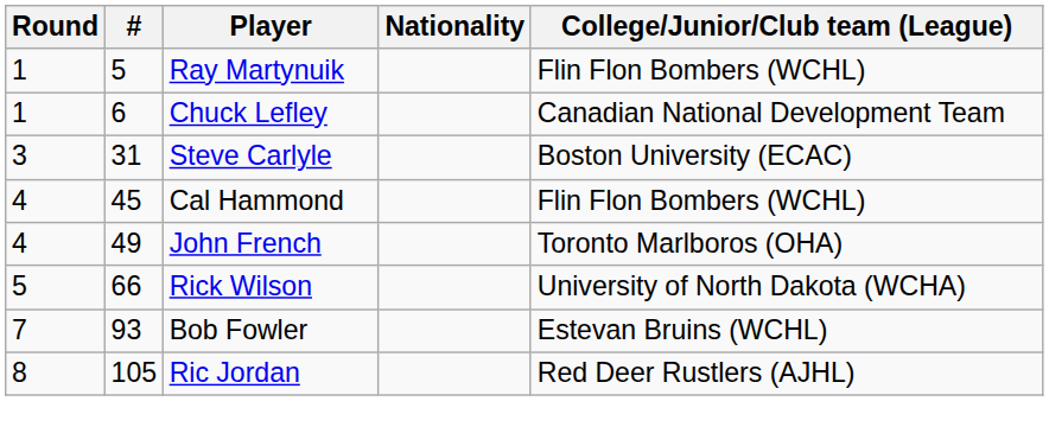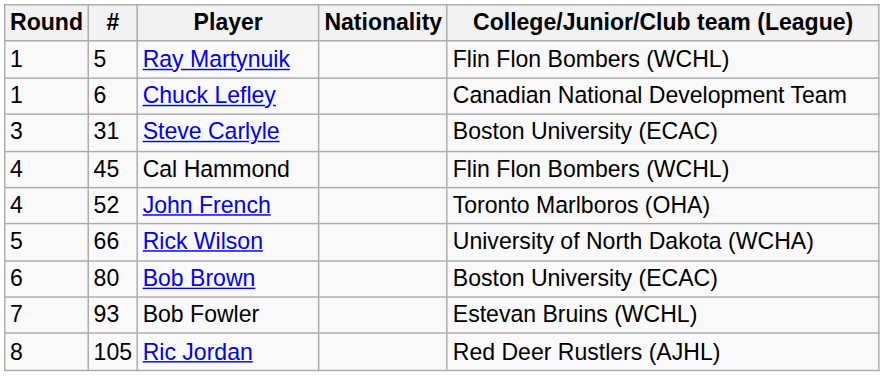John French | #: 49 -> 52
+ row: 6 | 80 | Bob Brown | Boston University (ECAC)
